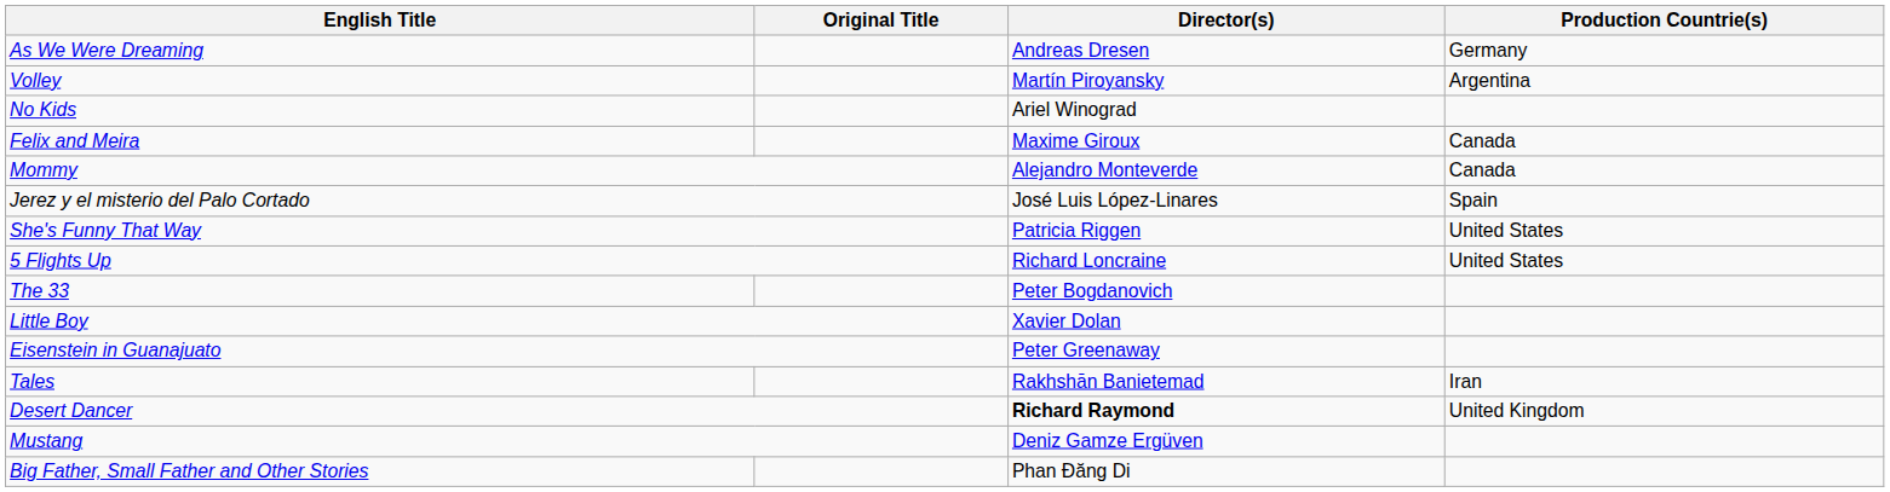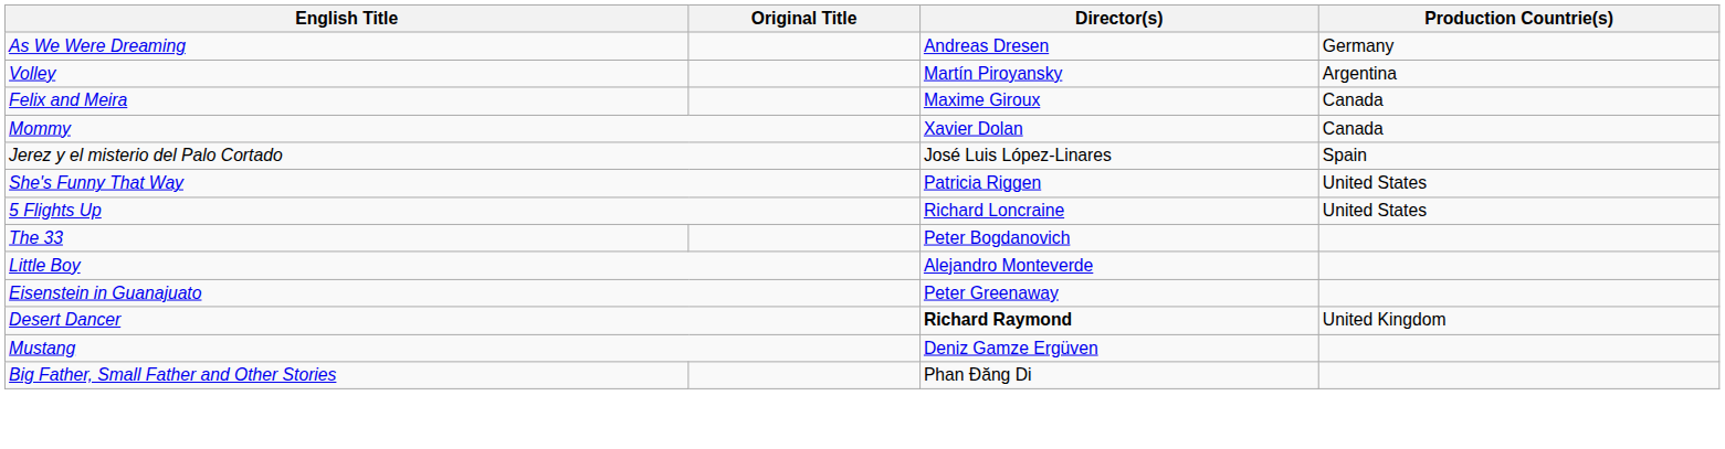- row: No Kids | Ariel Winograd
Mommy | Director(s): Alejandro Monteverde -> Xavier Dolan
Little Boy | Director(s): Xavier Dolan -> Alejandro Monteverde
- row: Tales | Rakhshān Banietemad | Iran
